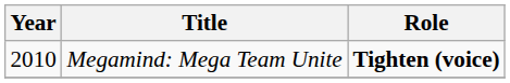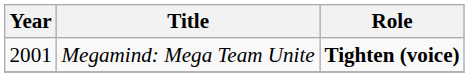Megamind: Mega Team Unite | Year: 2010 -> 2001
